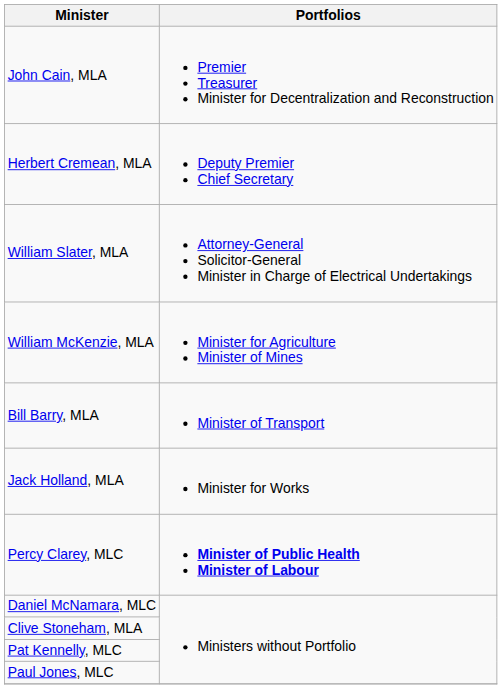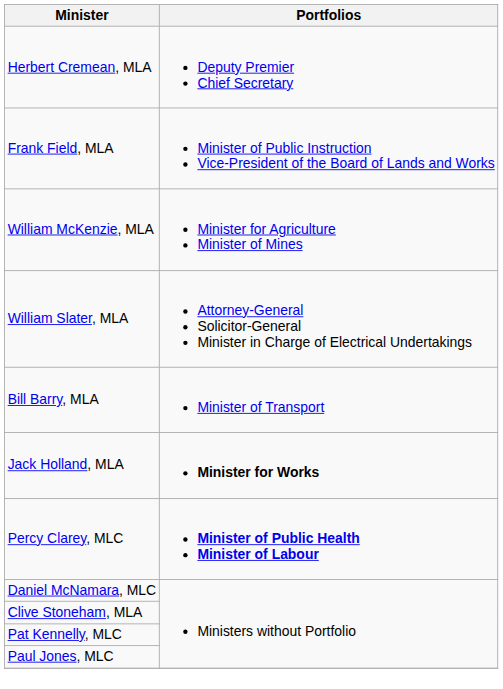- row: John Cain, MLA | Premier Treasurer Minister for Decentralization and Reconstruction
+ row: Frank Field, MLA | Minister of Public Instruction Vice-President of the Board of Lands and Works
rows swapped: William Slater, MLA <-> William McKenzie, MLA
Jack Holland, MLA | Portfolios: normal -> bold
